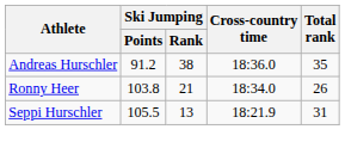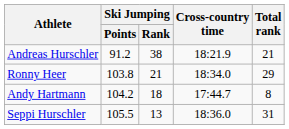Andreas Hurschler | Cross-country time: 18:36.0 -> 18:21.9
Andreas Hurschler | Total rank: 35 -> 21
Ronny Heer | Total rank: 26 -> 29
+ row: Andy Hartmann | 104.2 | 18 | 17:44.7 | 8
Seppi Hurschler | Cross-country time: 18:21.9 -> 18:36.0
